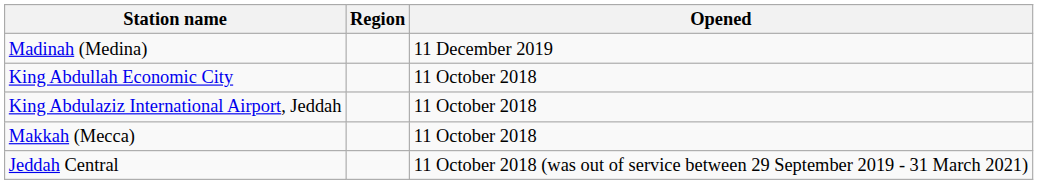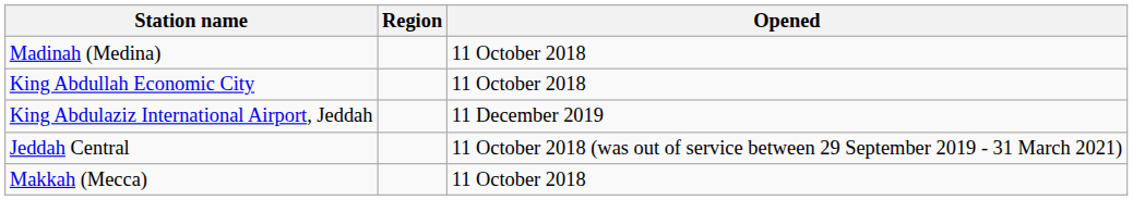Madinah (Medina) | Opened: 11 December 2019 -> 11 October 2018
King Abdulaziz International Airport, Jeddah | Opened: 11 October 2018 -> 11 December 2019
rows swapped: Jeddah Central <-> Makkah (Mecca)
